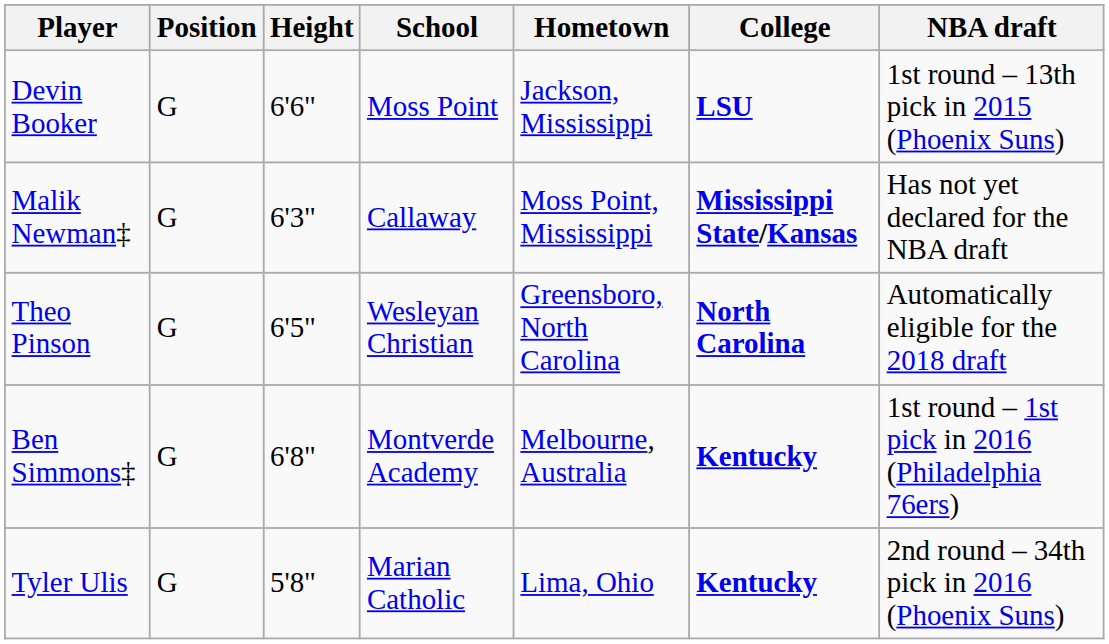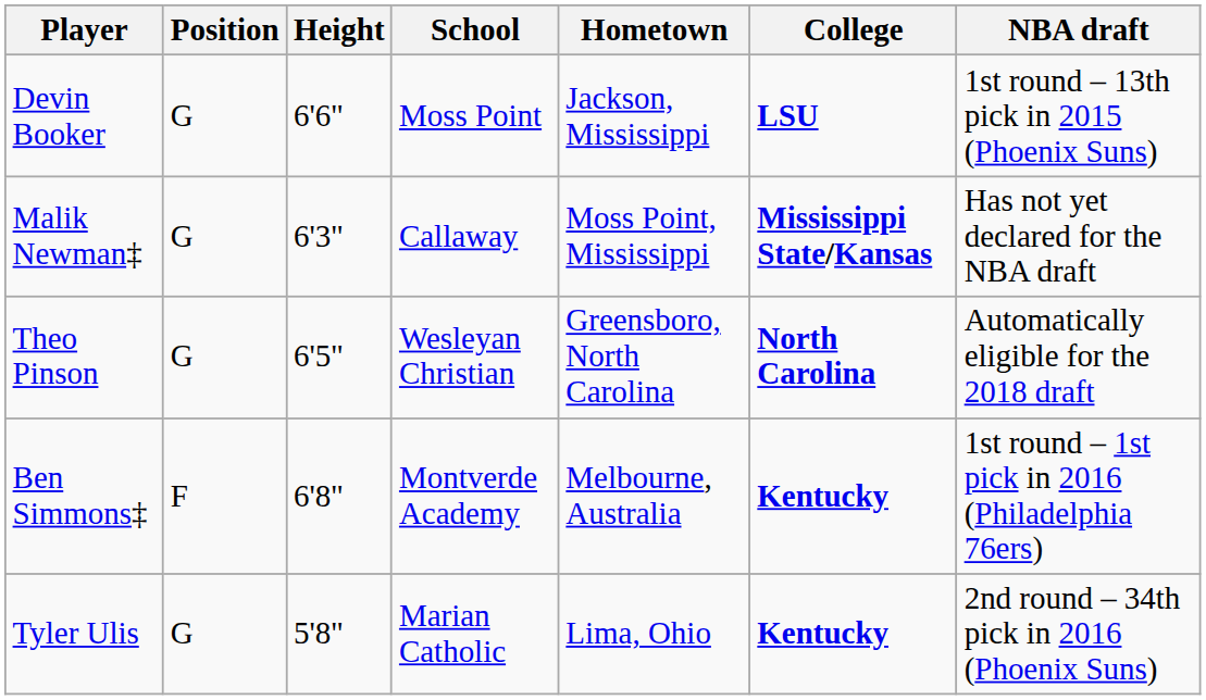Ben Simmons‡ | Position: G -> F
